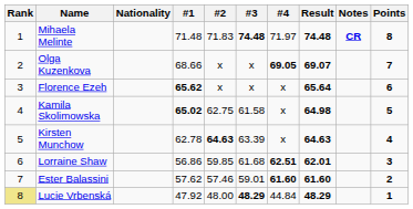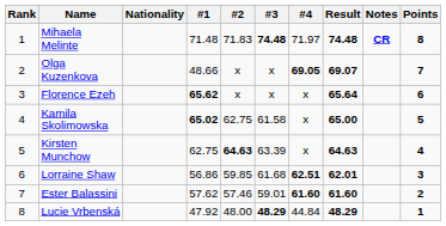Olga Kuzenkova | #1: 68.66 -> 48.66
Kamila Skolimowska | Result: 64.98 -> 65.00
Kirsten Munchow | #1: 62.78 -> 62.75
Lucie Vrbenská | Rank: khaki background -> no background
